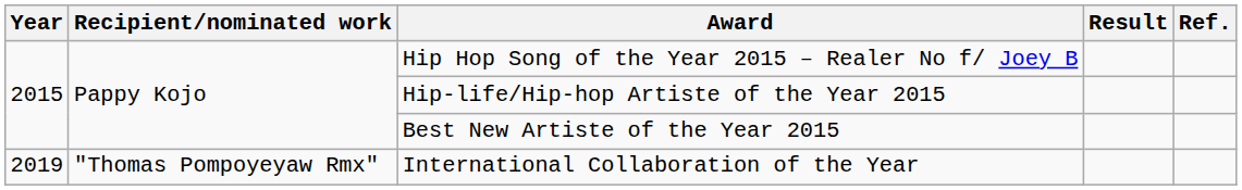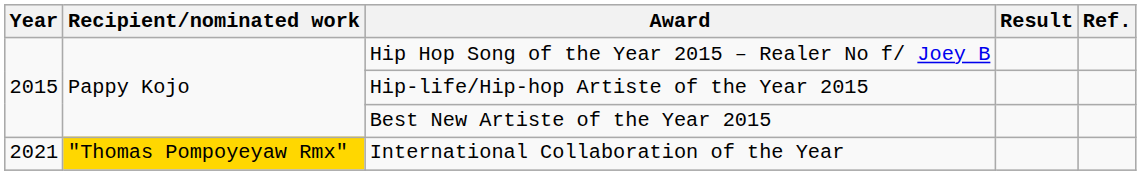International Collaboration of the Year | Year: 2019 -> 2021
International Collaboration of the Year | Recipient/nominated work: no background -> gold background
